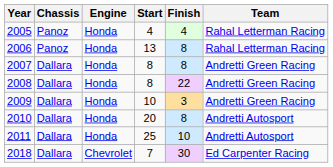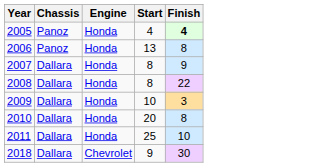- column: Team | Rahal Letterman Racing | Rahal Letterman Racing | Andretti Green Racing | Andretti Green Racing | Andretti Green Racing | Andretti Autosport | Andretti Autosport | Ed Carpenter Racing
2005 | Finish: normal -> bold
2007 | Finish: 8 -> 9
2018 | Start: 7 -> 9
